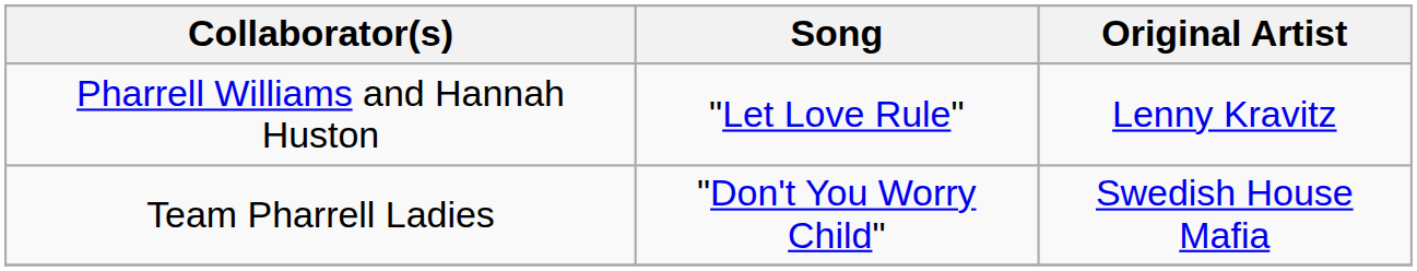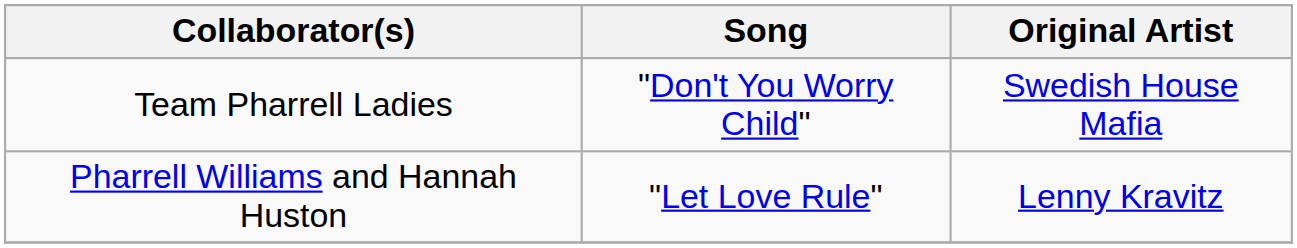rows swapped: Team Pharrell Ladies <-> Pharrell Williams and Hannah Huston
